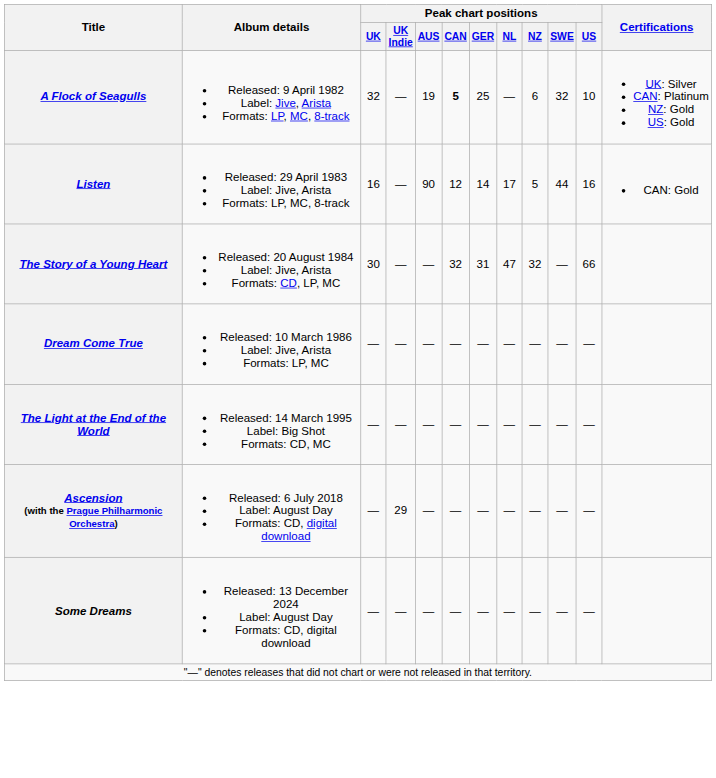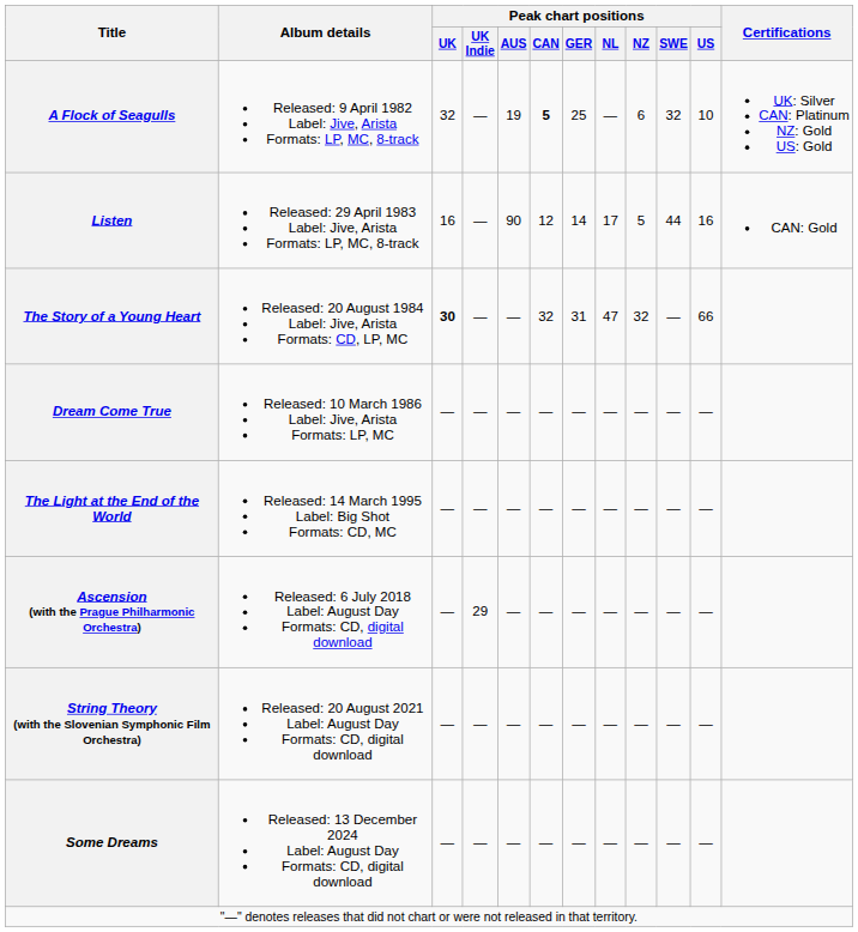The Story of a Young Heart | Peak chart positions / UK: normal -> bold
+ row: String Theory (with the Slovenian Symphonic Film Orchestra) | Released: 20 August 2021 Label: August Day Formats: CD, digital download | — | — | — | — | — | — | — | — | —
